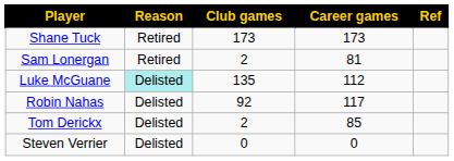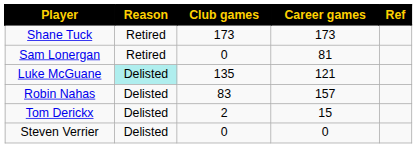Sam Lonergan | Club games: 2 -> 0
Luke McGuane | Career games: 112 -> 121
Robin Nahas | Club games: 92 -> 83
Robin Nahas | Career games: 117 -> 157
Tom Derickx | Career games: 85 -> 15
